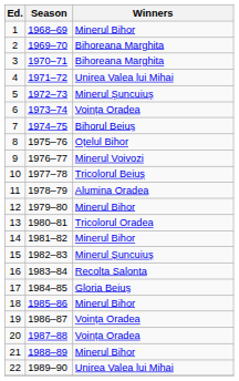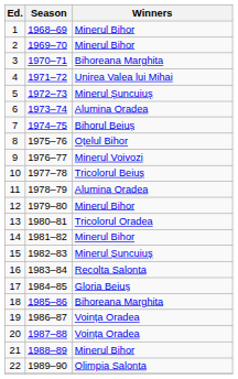2 | Winners: Bihoreana Marghita -> Minerul Bihor
6 | Winners: Voința Oradea -> Alumina Oradea
18 | Winners: Minerul Bihor -> Bihoreana Marghita
22 | Winners: Unirea Valea lui Mihai -> Olimpia Salonta
